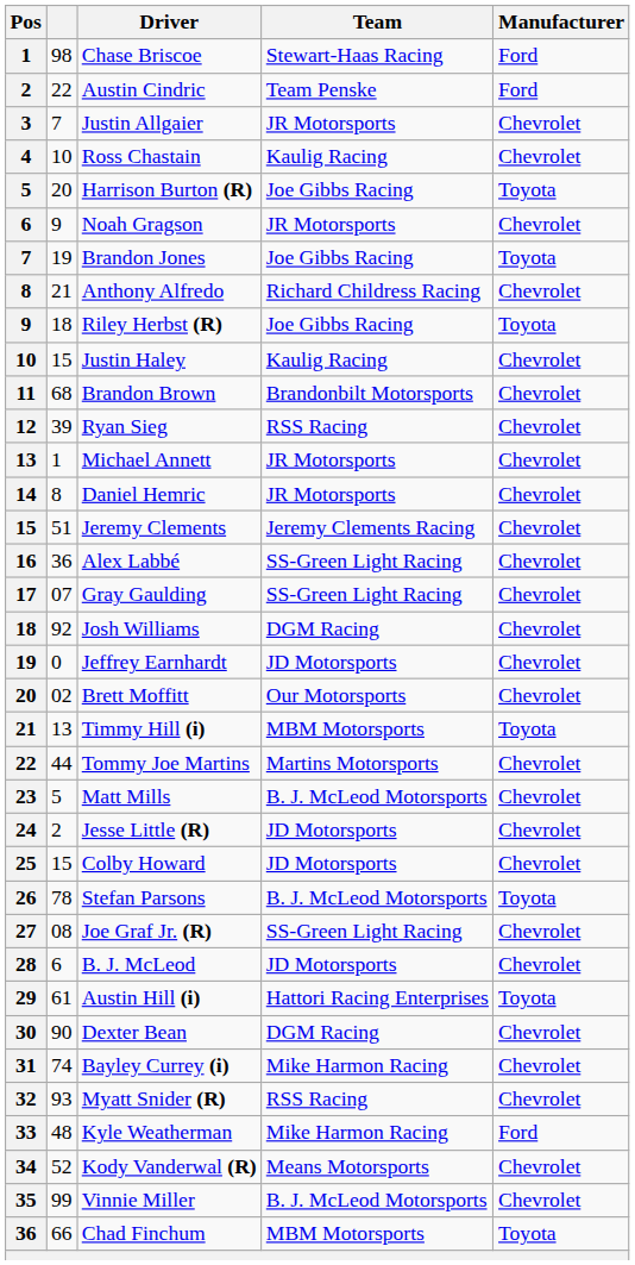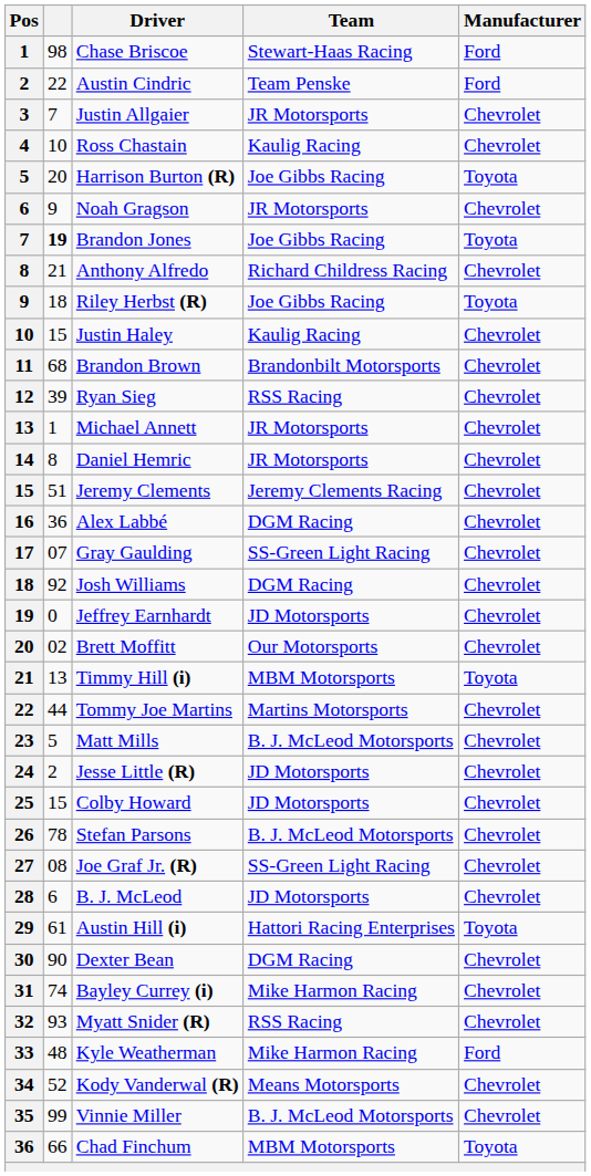Brandon Jones | column 2: normal -> bold
Alex Labbé | Team: SS-Green Light Racing -> DGM Racing
Stefan Parsons | Manufacturer: Toyota -> Chevrolet
